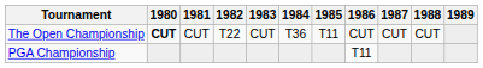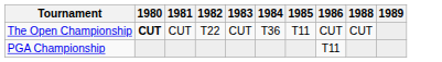- column: 1987 | CUT
